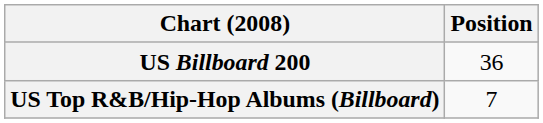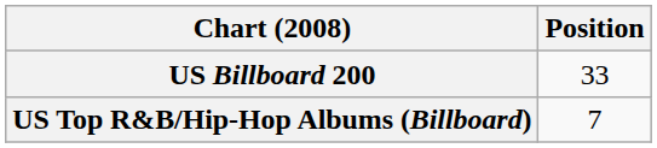US Billboard 200 | Position: 36 -> 33
